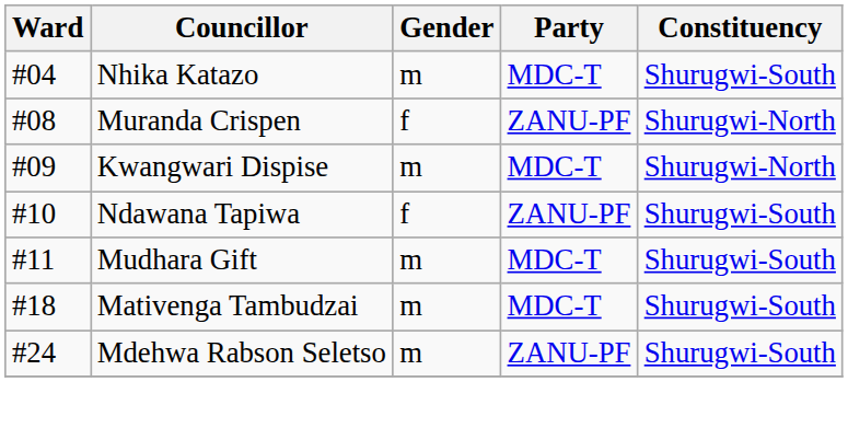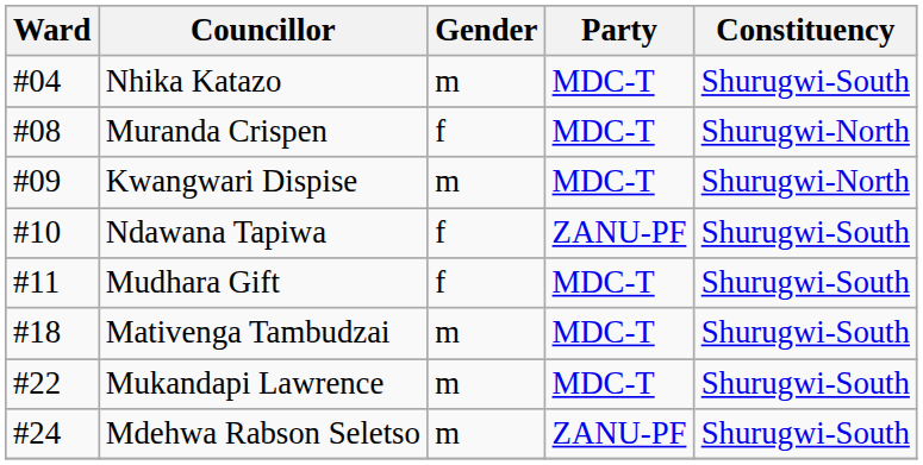Muranda Crispen | Party: ZANU-PF -> MDC-T
Mudhara Gift | Gender: m -> f
+ row: #22 | Mukandapi Lawrence | m | MDC-T | Shurugwi-South
